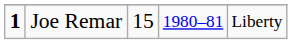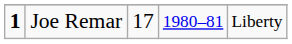Joe Remar | column 3: 15 -> 17
